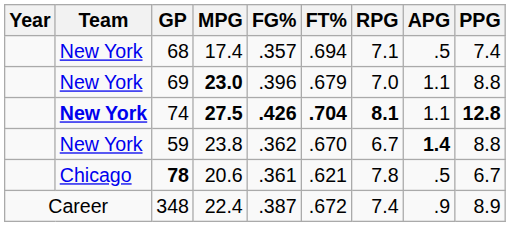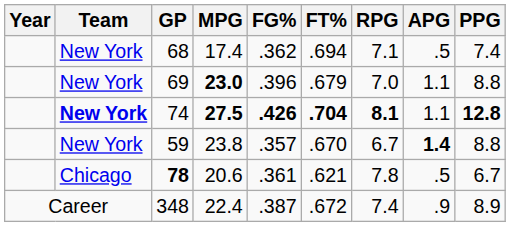68 | FG%: .357 -> .362
59 | FG%: .362 -> .357
